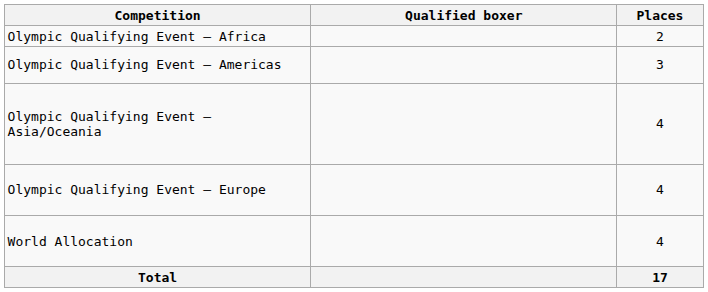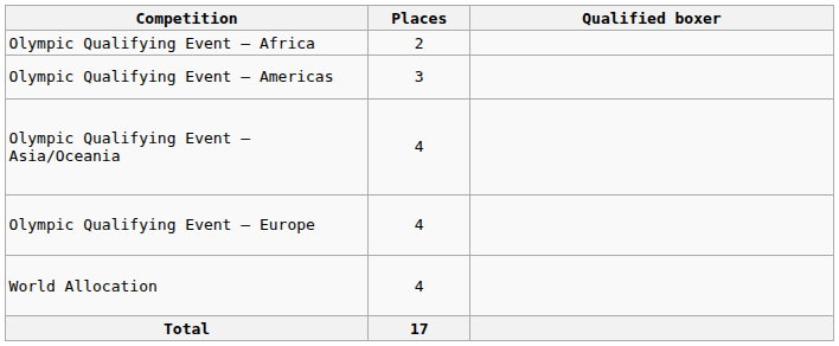columns swapped: Places <-> Qualified boxer
